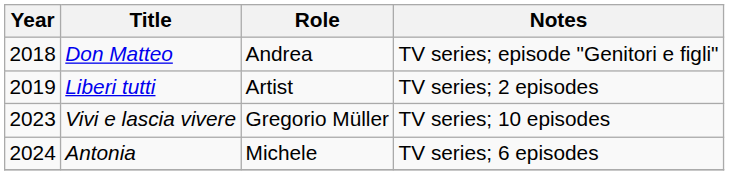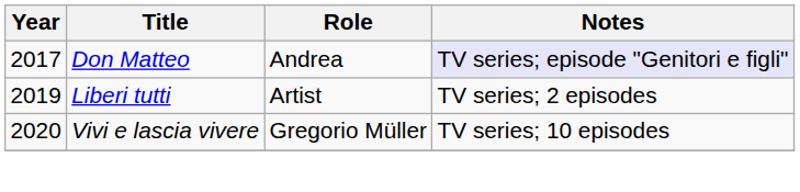Don Matteo | Year: 2018 -> 2017
Don Matteo | Notes: no background -> lavender background
Vivi e lascia vivere | Year: 2023 -> 2020
- row: 2024 | Antonia | Michele | TV series; 6 episodes
